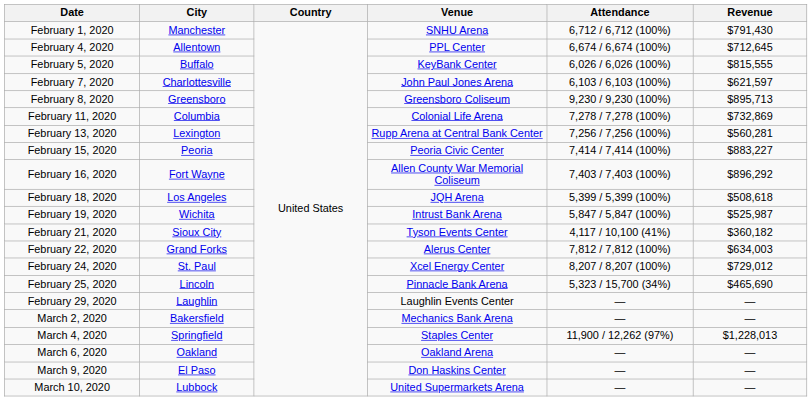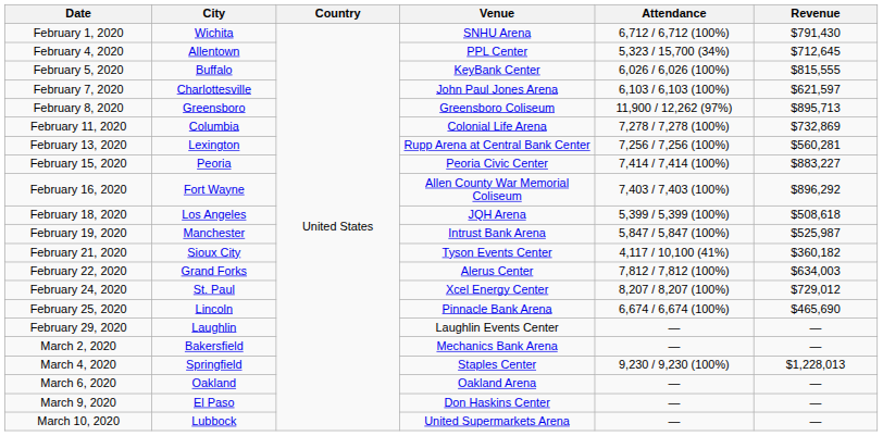February 1, 2020 | City: Manchester -> Wichita
February 4, 2020 | Attendance: 6,674 / 6,674 (100%) -> 5,323 / 15,700 (34%)
February 8, 2020 | Attendance: 9,230 / 9,230 (100%) -> 11,900 / 12,262 (97%)
February 19, 2020 | City: Wichita -> Manchester
February 25, 2020 | Attendance: 5,323 / 15,700 (34%) -> 6,674 / 6,674 (100%)
March 4, 2020 | Attendance: 11,900 / 12,262 (97%) -> 9,230 / 9,230 (100%)
